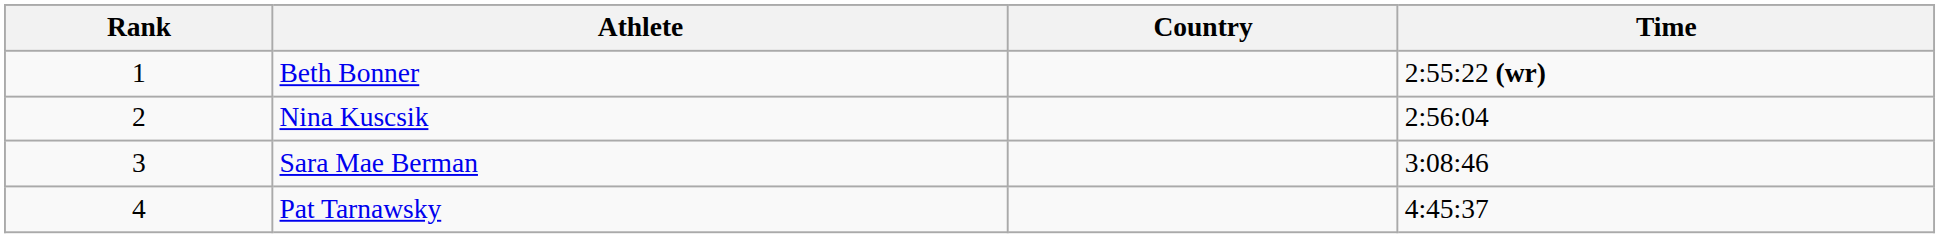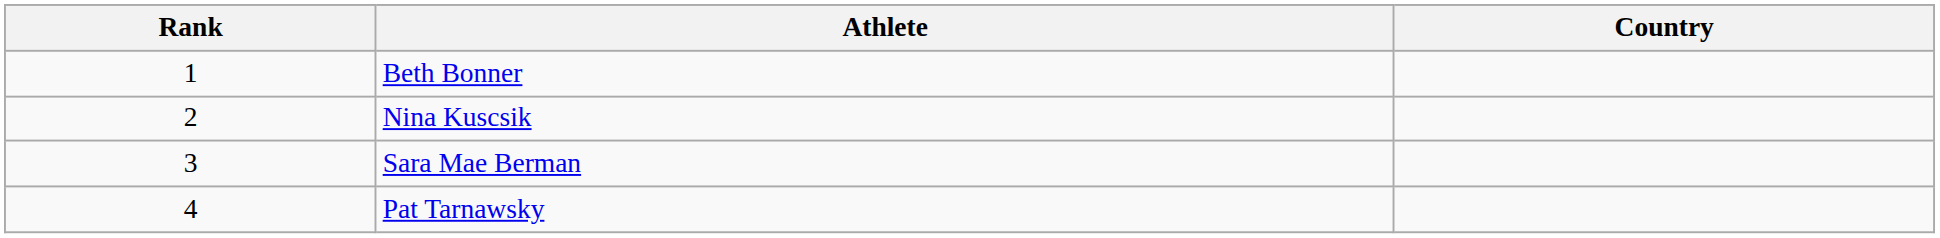- column: Time | 2:55:22 (wr) | 2:56:04 | 3:08:46 | 4:45:37
